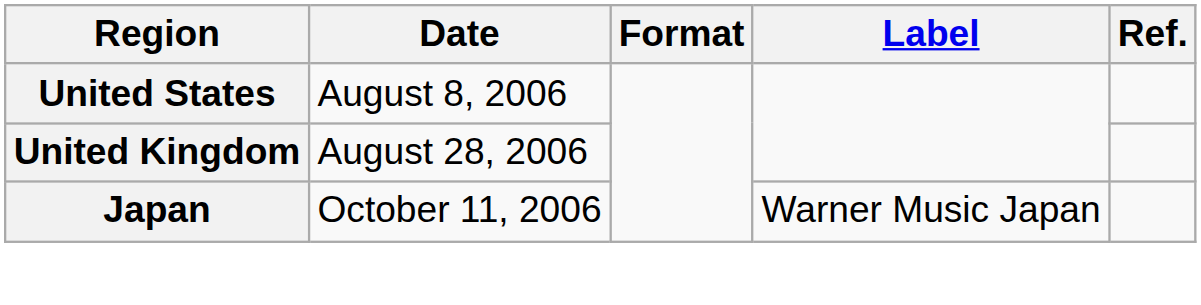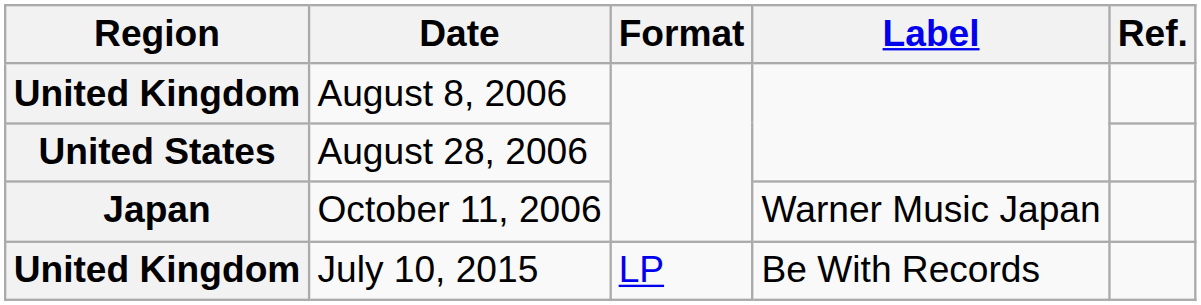August 8, 2006 | Region: United States -> United Kingdom
August 28, 2006 | Region: United Kingdom -> United States
+ row: United Kingdom | July 10, 2015 | LP | Be With Records
